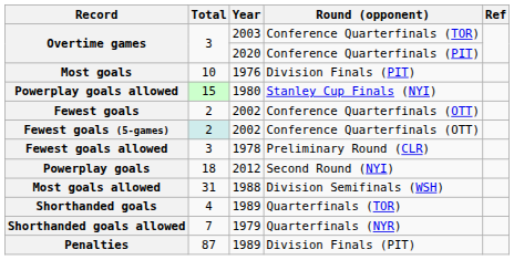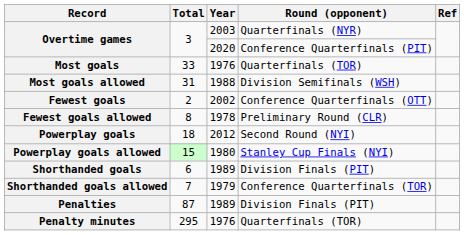Overtime games / 2003 | Round (opponent): Conference Quarterfinals (TOR) -> Quarterfinals (NYR)
Most goals | Total: 10 -> 33
Most goals | Round (opponent): Division Finals (PIT) -> Quarterfinals (TOR)
rows swapped: Most goals allowed <-> Powerplay goals allowed
- row: Fewest goals (5-games) | 2 | 2002 | Conference Quarterfinals (OTT)
Fewest goals allowed | Total: 3 -> 8
Shorthanded goals | Total: 4 -> 6
Shorthanded goals | Round (opponent): Quarterfinals (TOR) -> Division Finals (PIT)
Shorthanded goals allowed | Round (opponent): Quarterfinals (NYR) -> Conference Quarterfinals (TOR)
+ row: Penalty minutes | 295 | 1976 | Quarterfinals (TOR)
